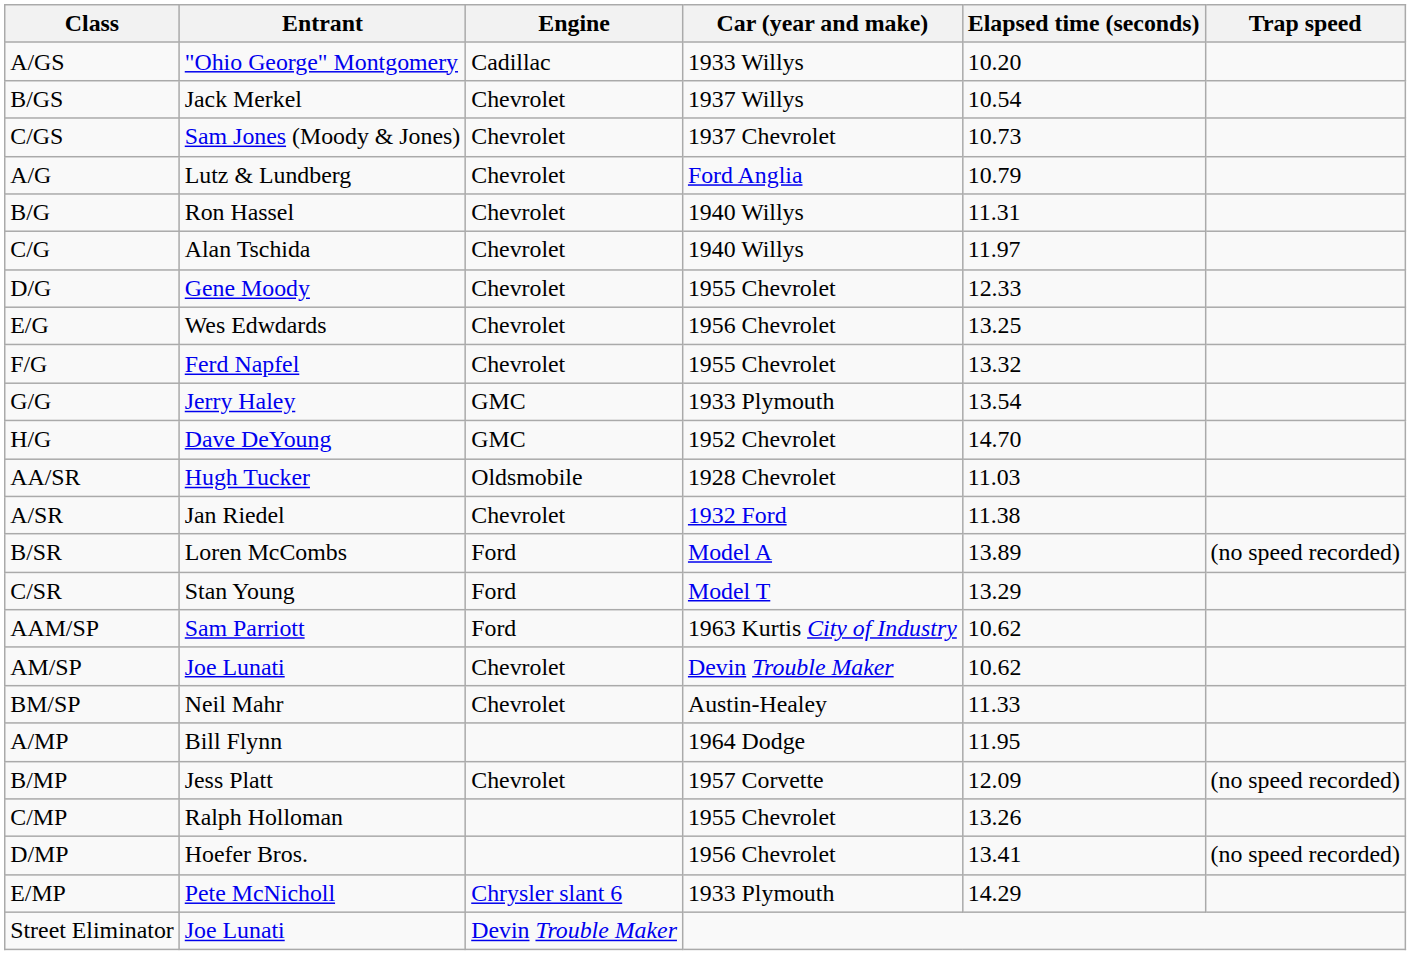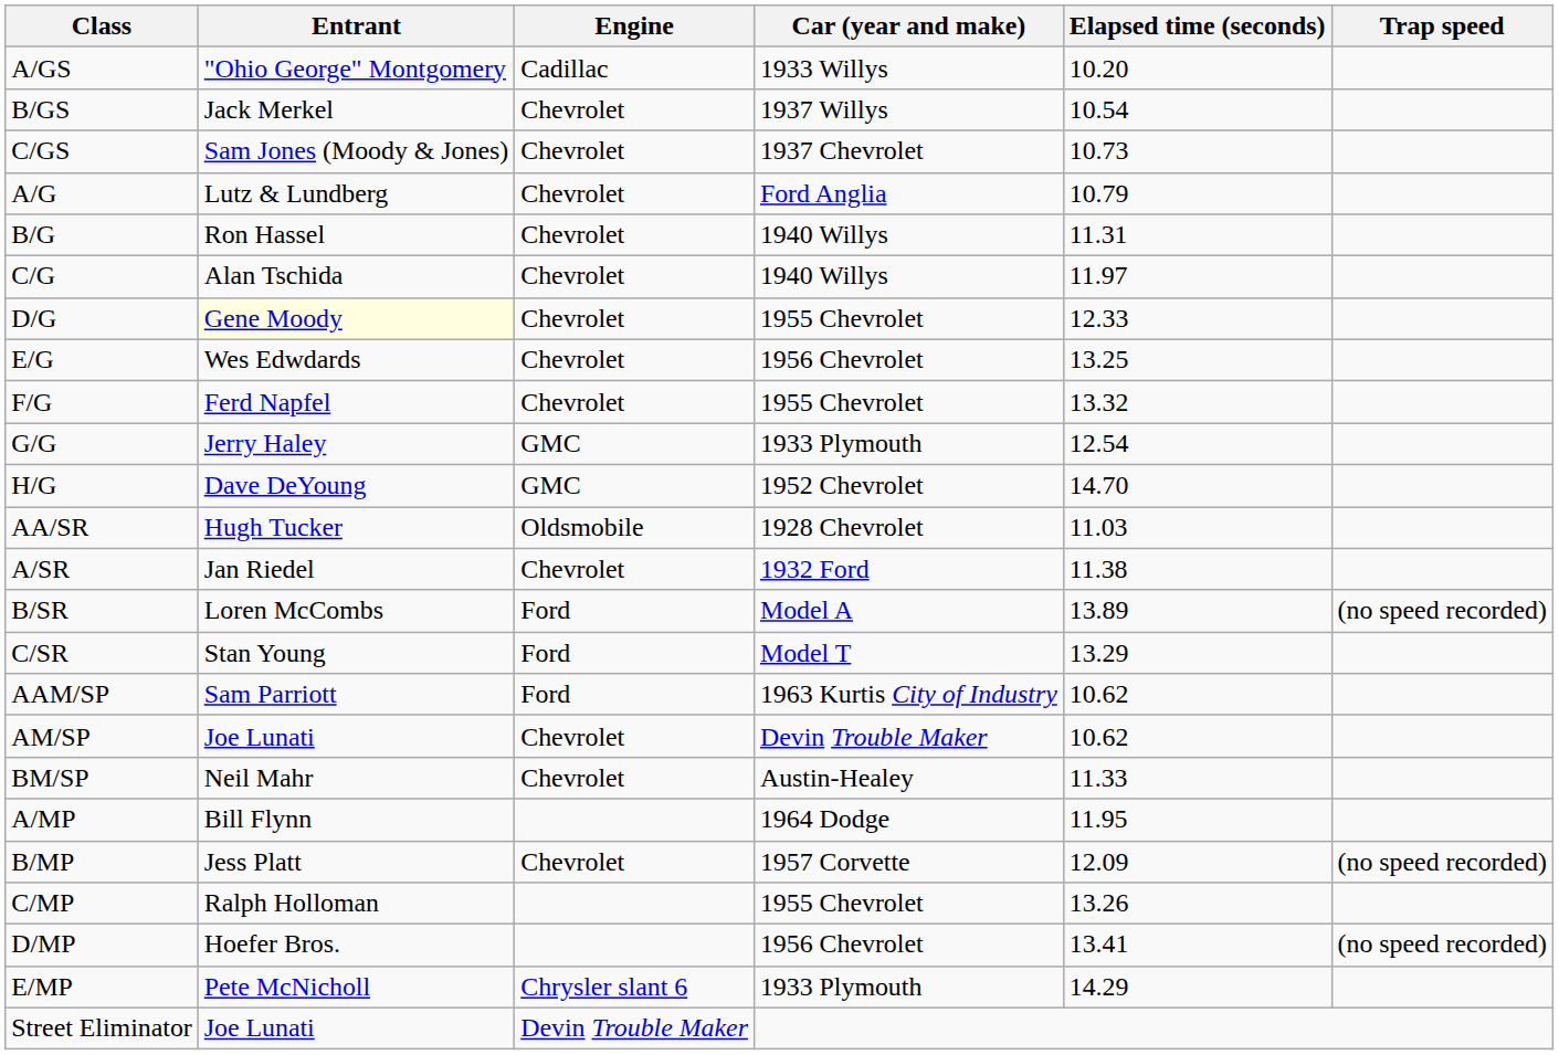D/G | Entrant: no background -> lightyellow background
G/G | Elapsed time (seconds): 13.54 -> 12.54
